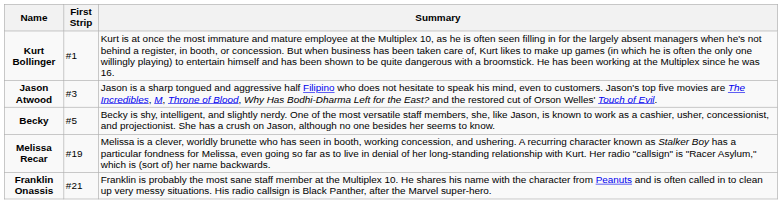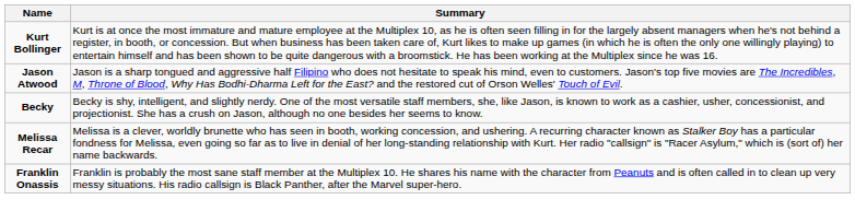- column: First Strip | #1 | #3 | #5 | #19 | #21
